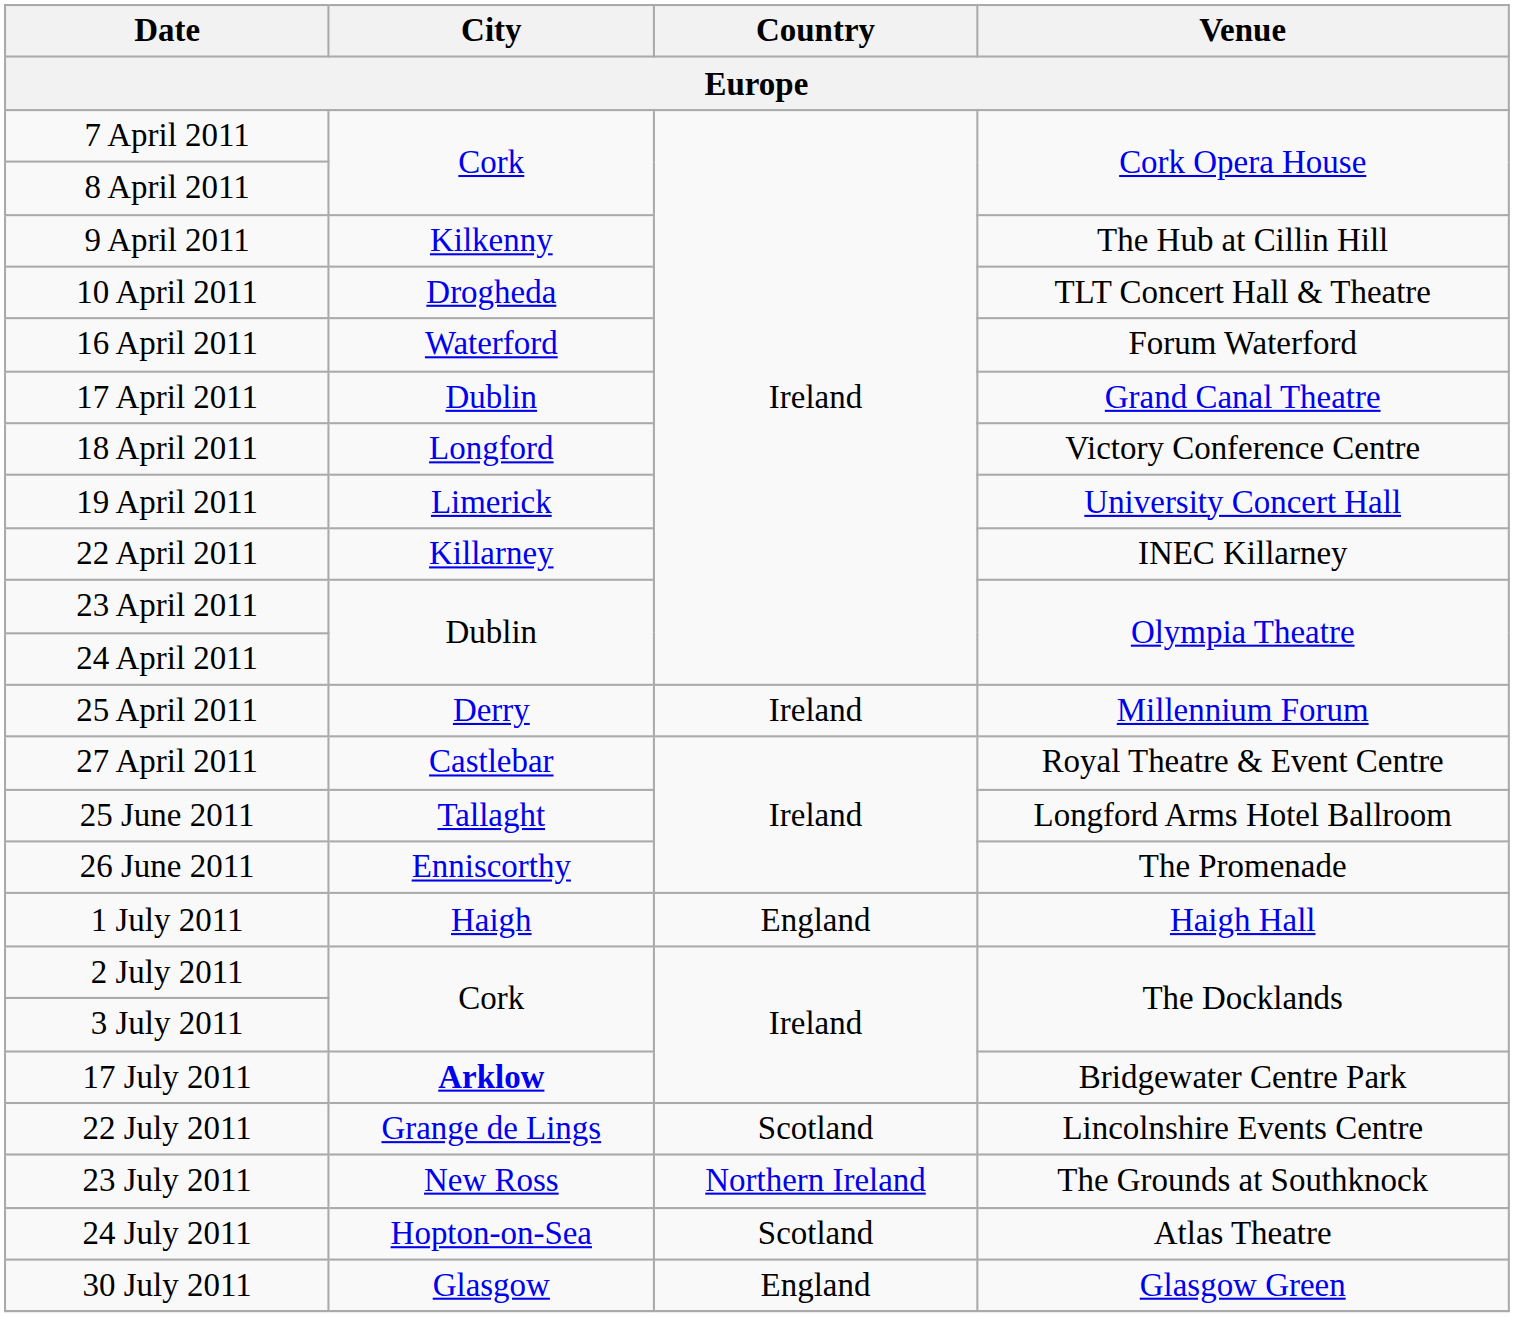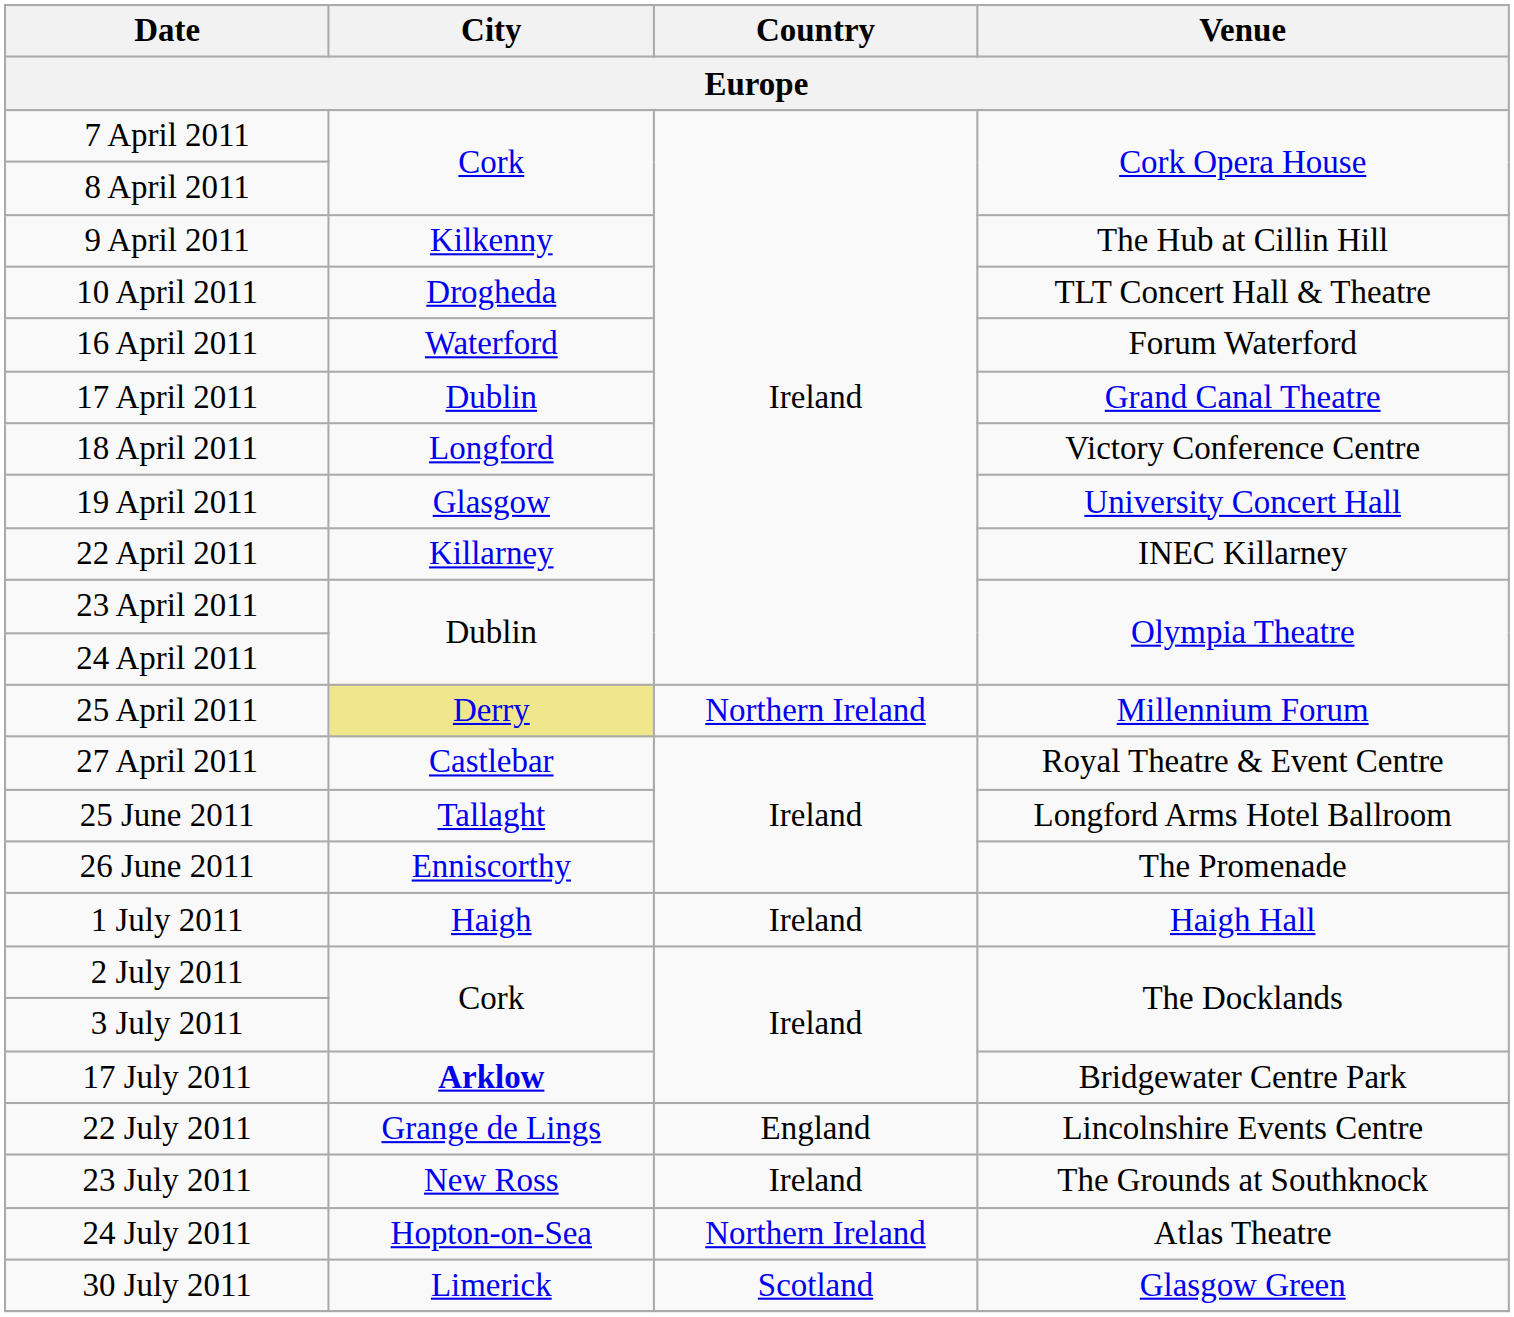19 April 2011 | City: Limerick -> Glasgow
25 April 2011 | City: no background -> khaki background
25 April 2011 | Country: Ireland -> Northern Ireland
1 July 2011 | Country: England -> Ireland
22 July 2011 | Country: Scotland -> England
23 July 2011 | Country: Northern Ireland -> Ireland
24 July 2011 | Country: Scotland -> Northern Ireland
30 July 2011 | City: Glasgow -> Limerick
30 July 2011 | Country: England -> Scotland
